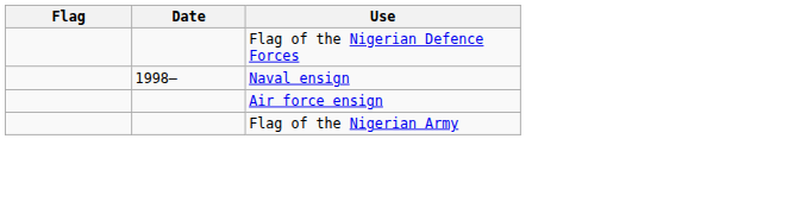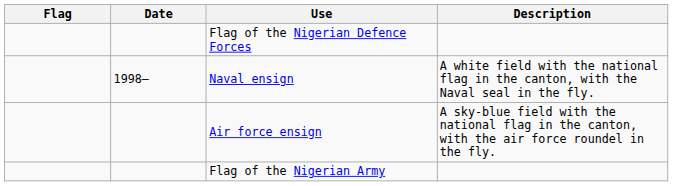+ column: Description | A white field with the national flag in the canton, with the Naval seal in the fly. | A sky-blue field with the national flag in the canton, with the air force roundel in the fly.
